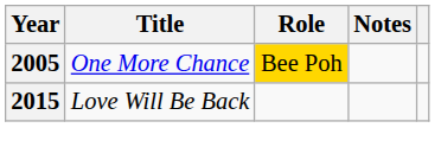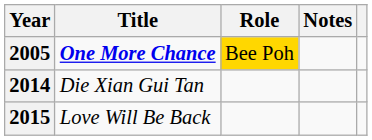2005 | Title: normal -> bold
+ row: 2014 | Die Xian Gui Tan
